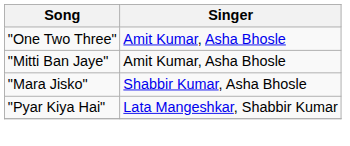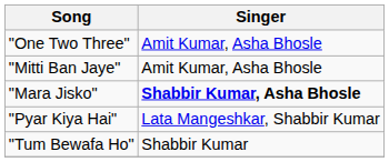"Mara Jisko" | Singer: normal -> bold
+ row: "Tum Bewafa Ho" | Shabbir Kumar
